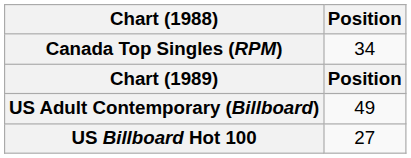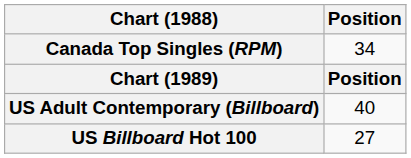US Adult Contemporary (Billboard) | Position: 49 -> 40
